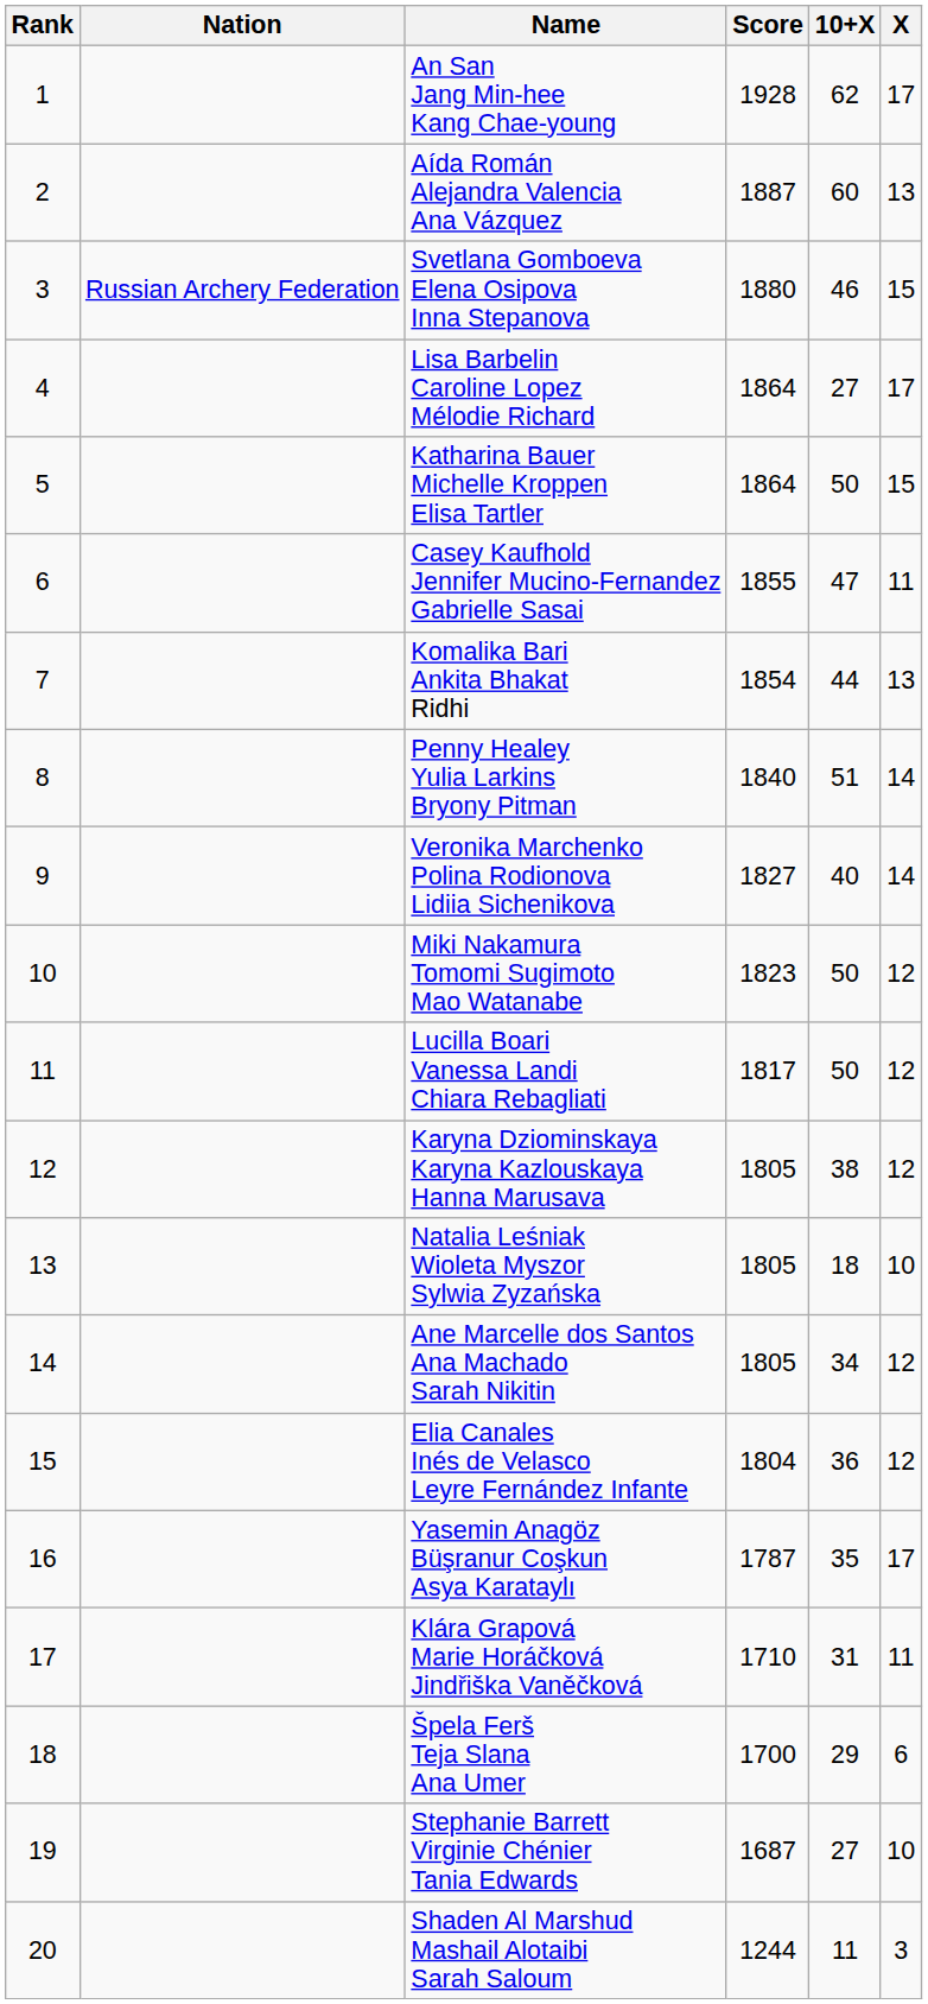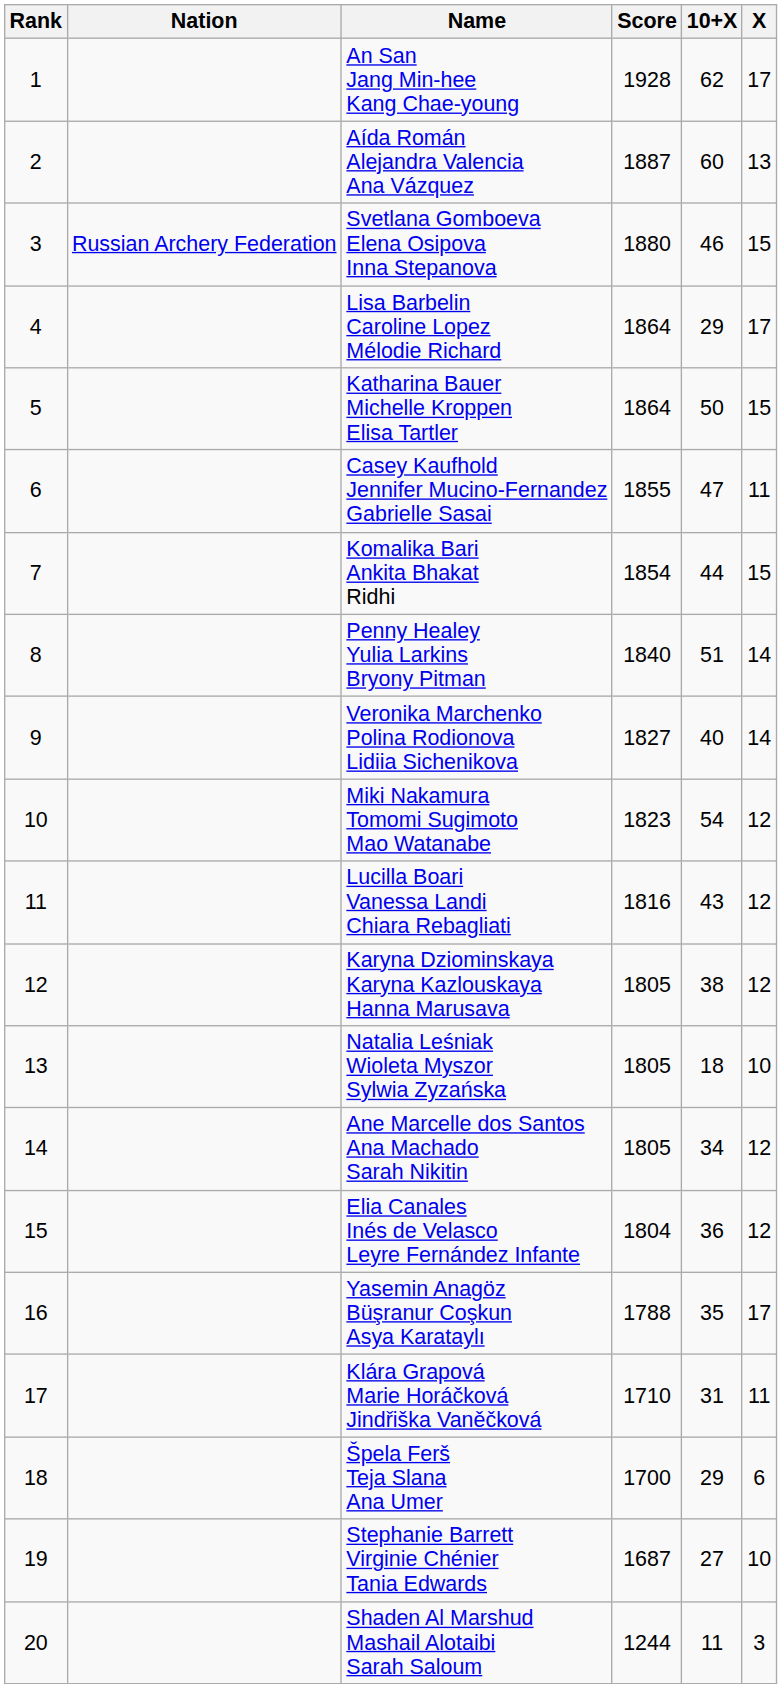Lisa Barbelin Caroline Lopez Mélodie Richard | 10+X: 27 -> 29
Komalika Bari Ankita Bhakat Ridhi | X: 13 -> 15
Miki Nakamura Tomomi Sugimoto Mao Watanabe | 10+X: 50 -> 54
Lucilla Boari Vanessa Landi Chiara Rebagliati | Score: 1817 -> 1816
Lucilla Boari Vanessa Landi Chiara Rebagliati | 10+X: 50 -> 43
Yasemin Anagöz Büşranur Coşkun Asya Karataylı | Score: 1787 -> 1788
